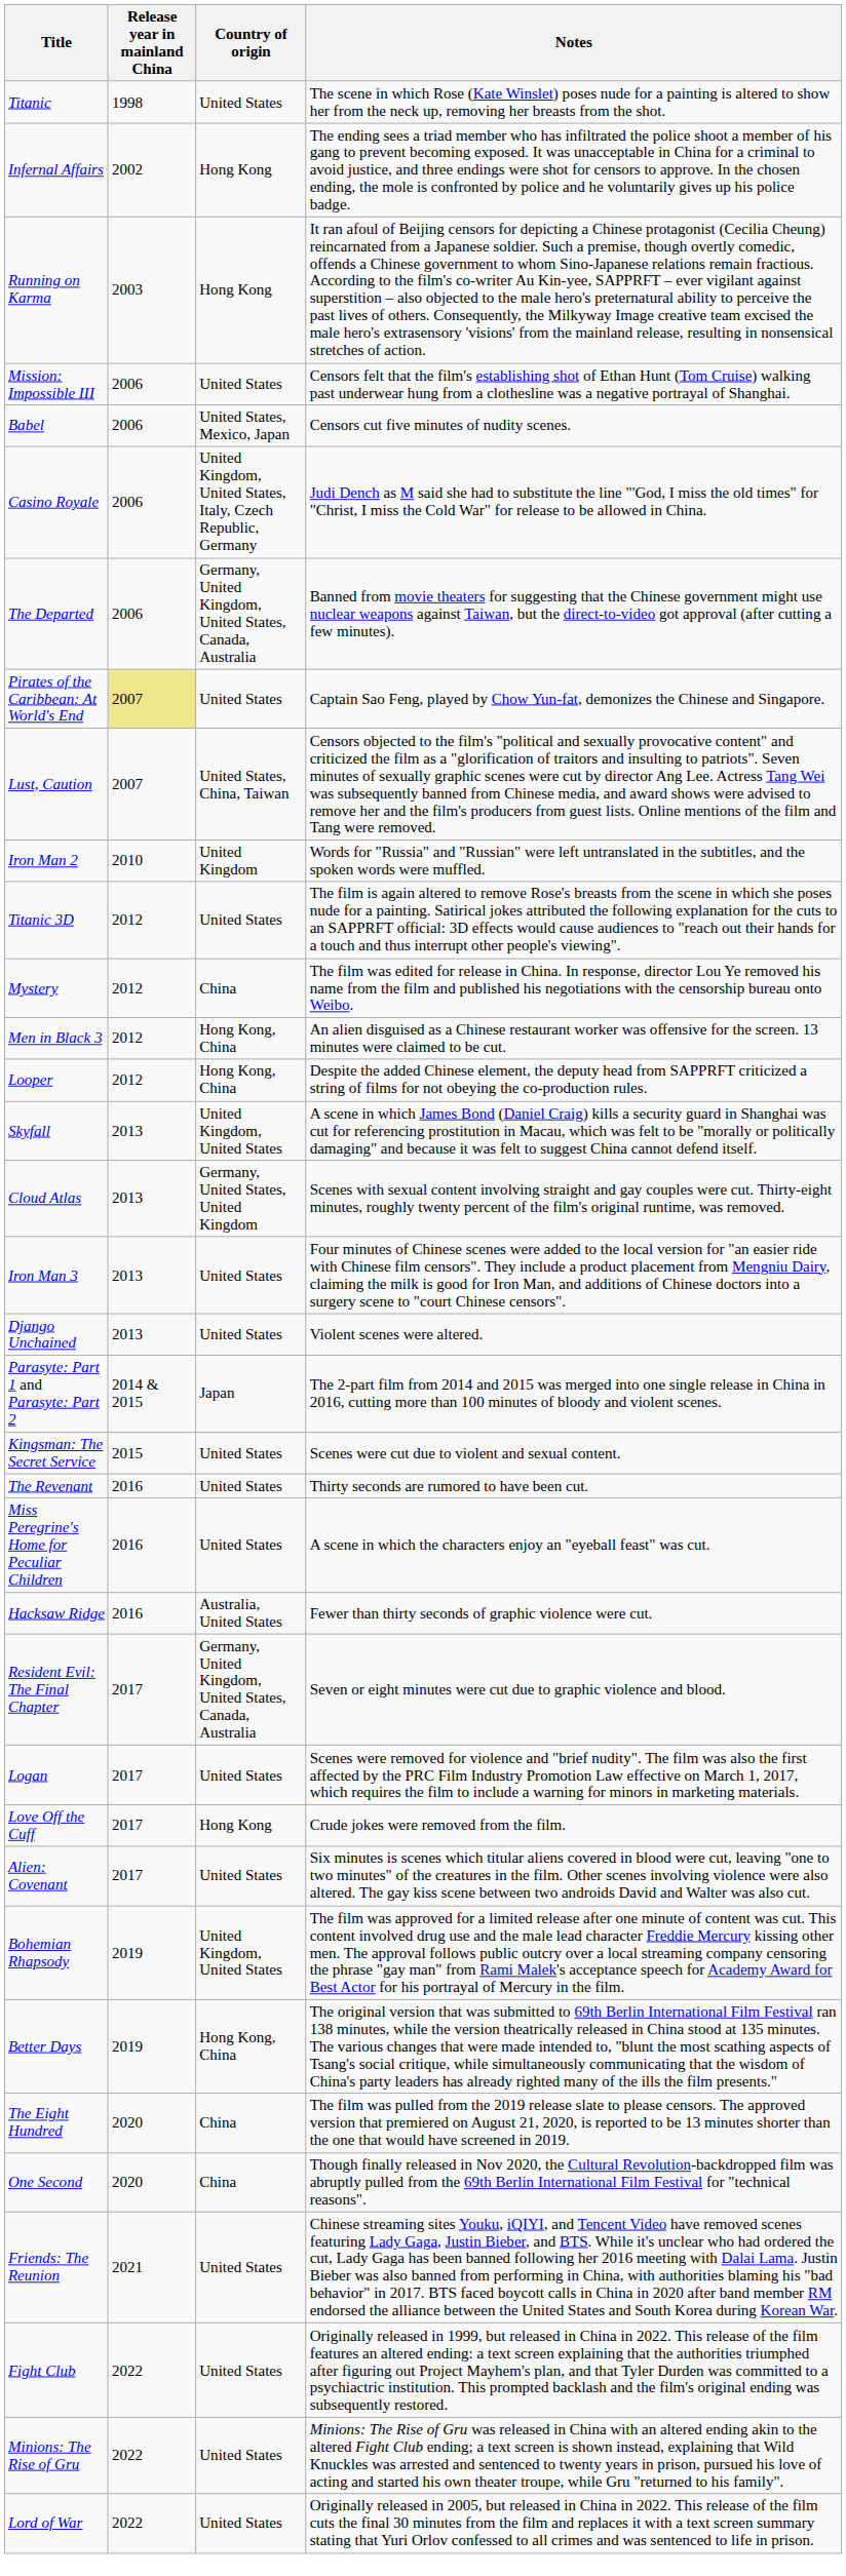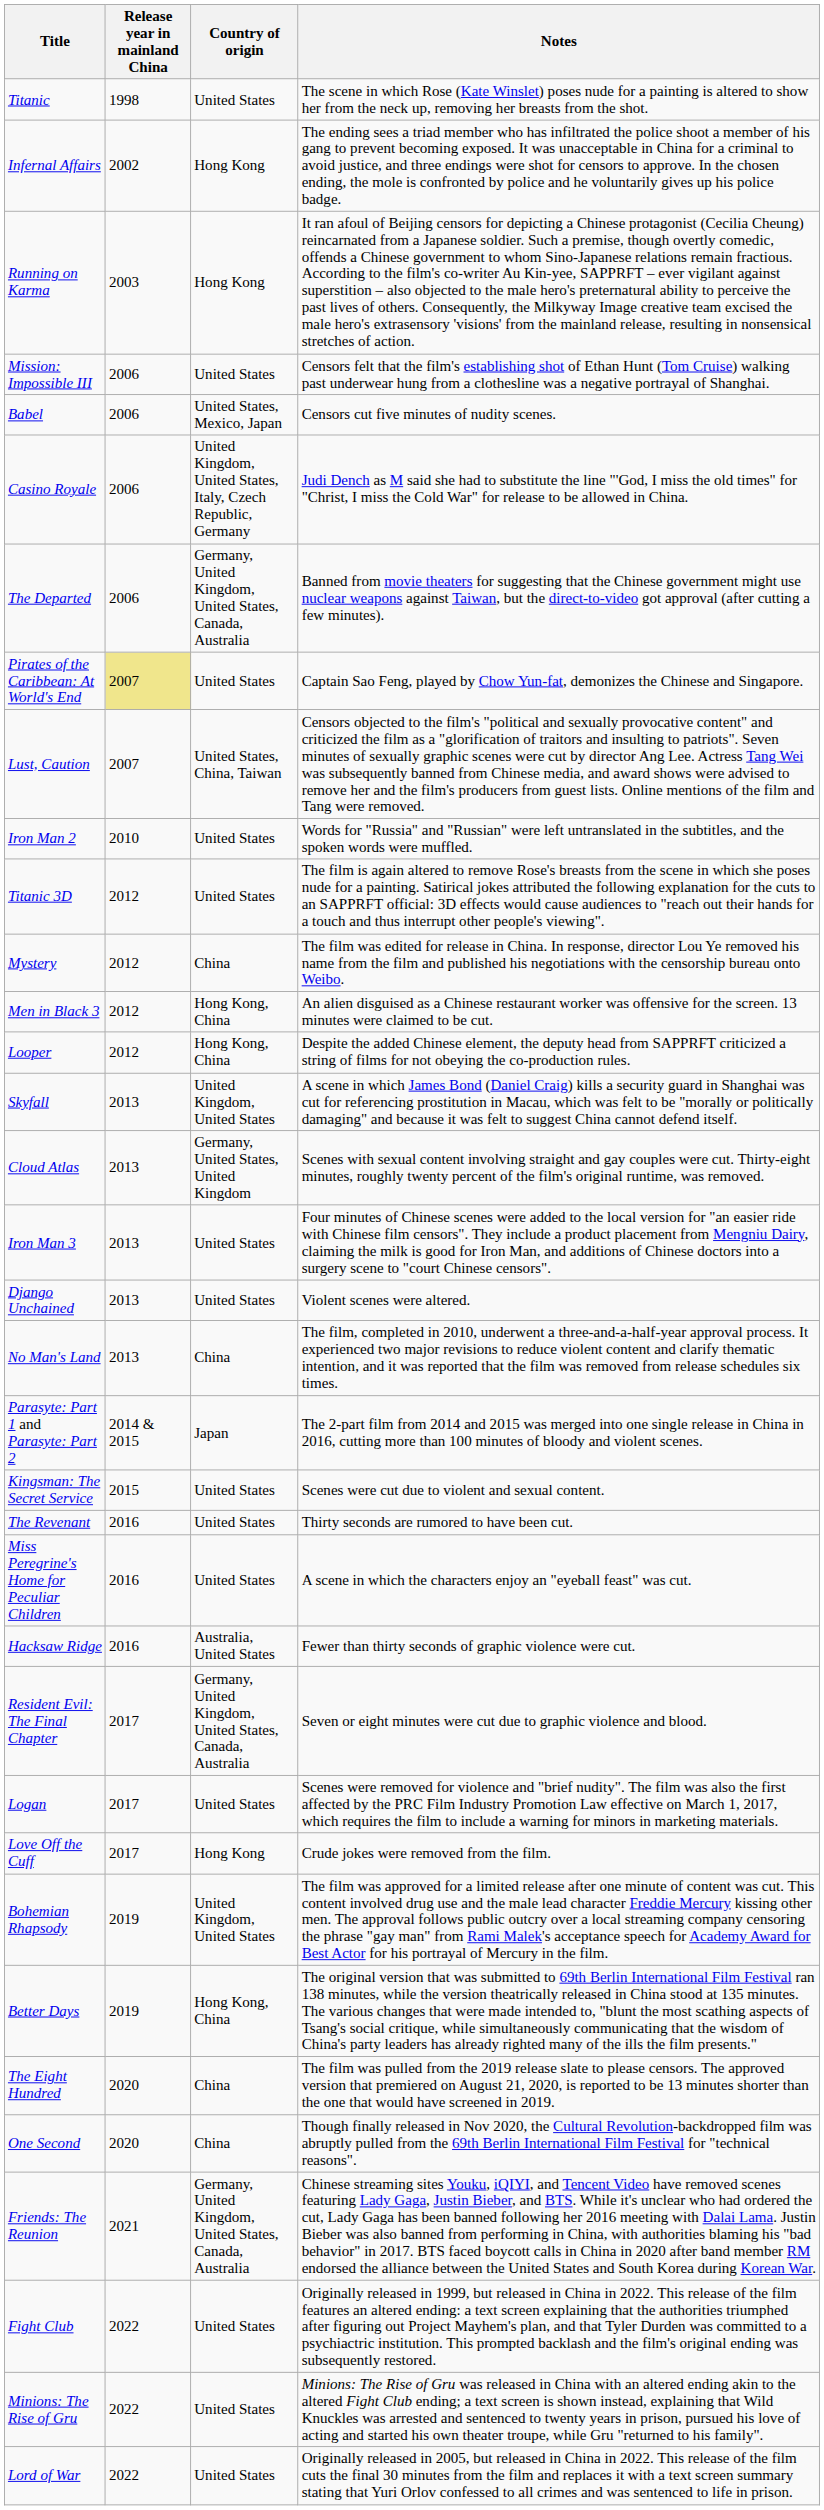Iron Man 2 | Country of origin: United Kingdom -> United States
+ row: No Man's Land | 2013 | China | The film, completed in 2010, underwent a three-and-a-half-year approval process. It experienced two major revisions to reduce violent content and clarify thematic intention, and it was reported that the film was removed from release schedules six times.
- row: Alien: Covenant | 2017 | United States | Six minutes is scenes which titular aliens covered in blood were cut, leaving "one to two minutes" of the creatures in the film. Other scenes involving violence were also altered. The gay kiss scene between two androids David and Walter was also cut.
Friends: The Reunion | Country of origin: United States -> Germany, United Kingdom, United States, Canada, Australia
